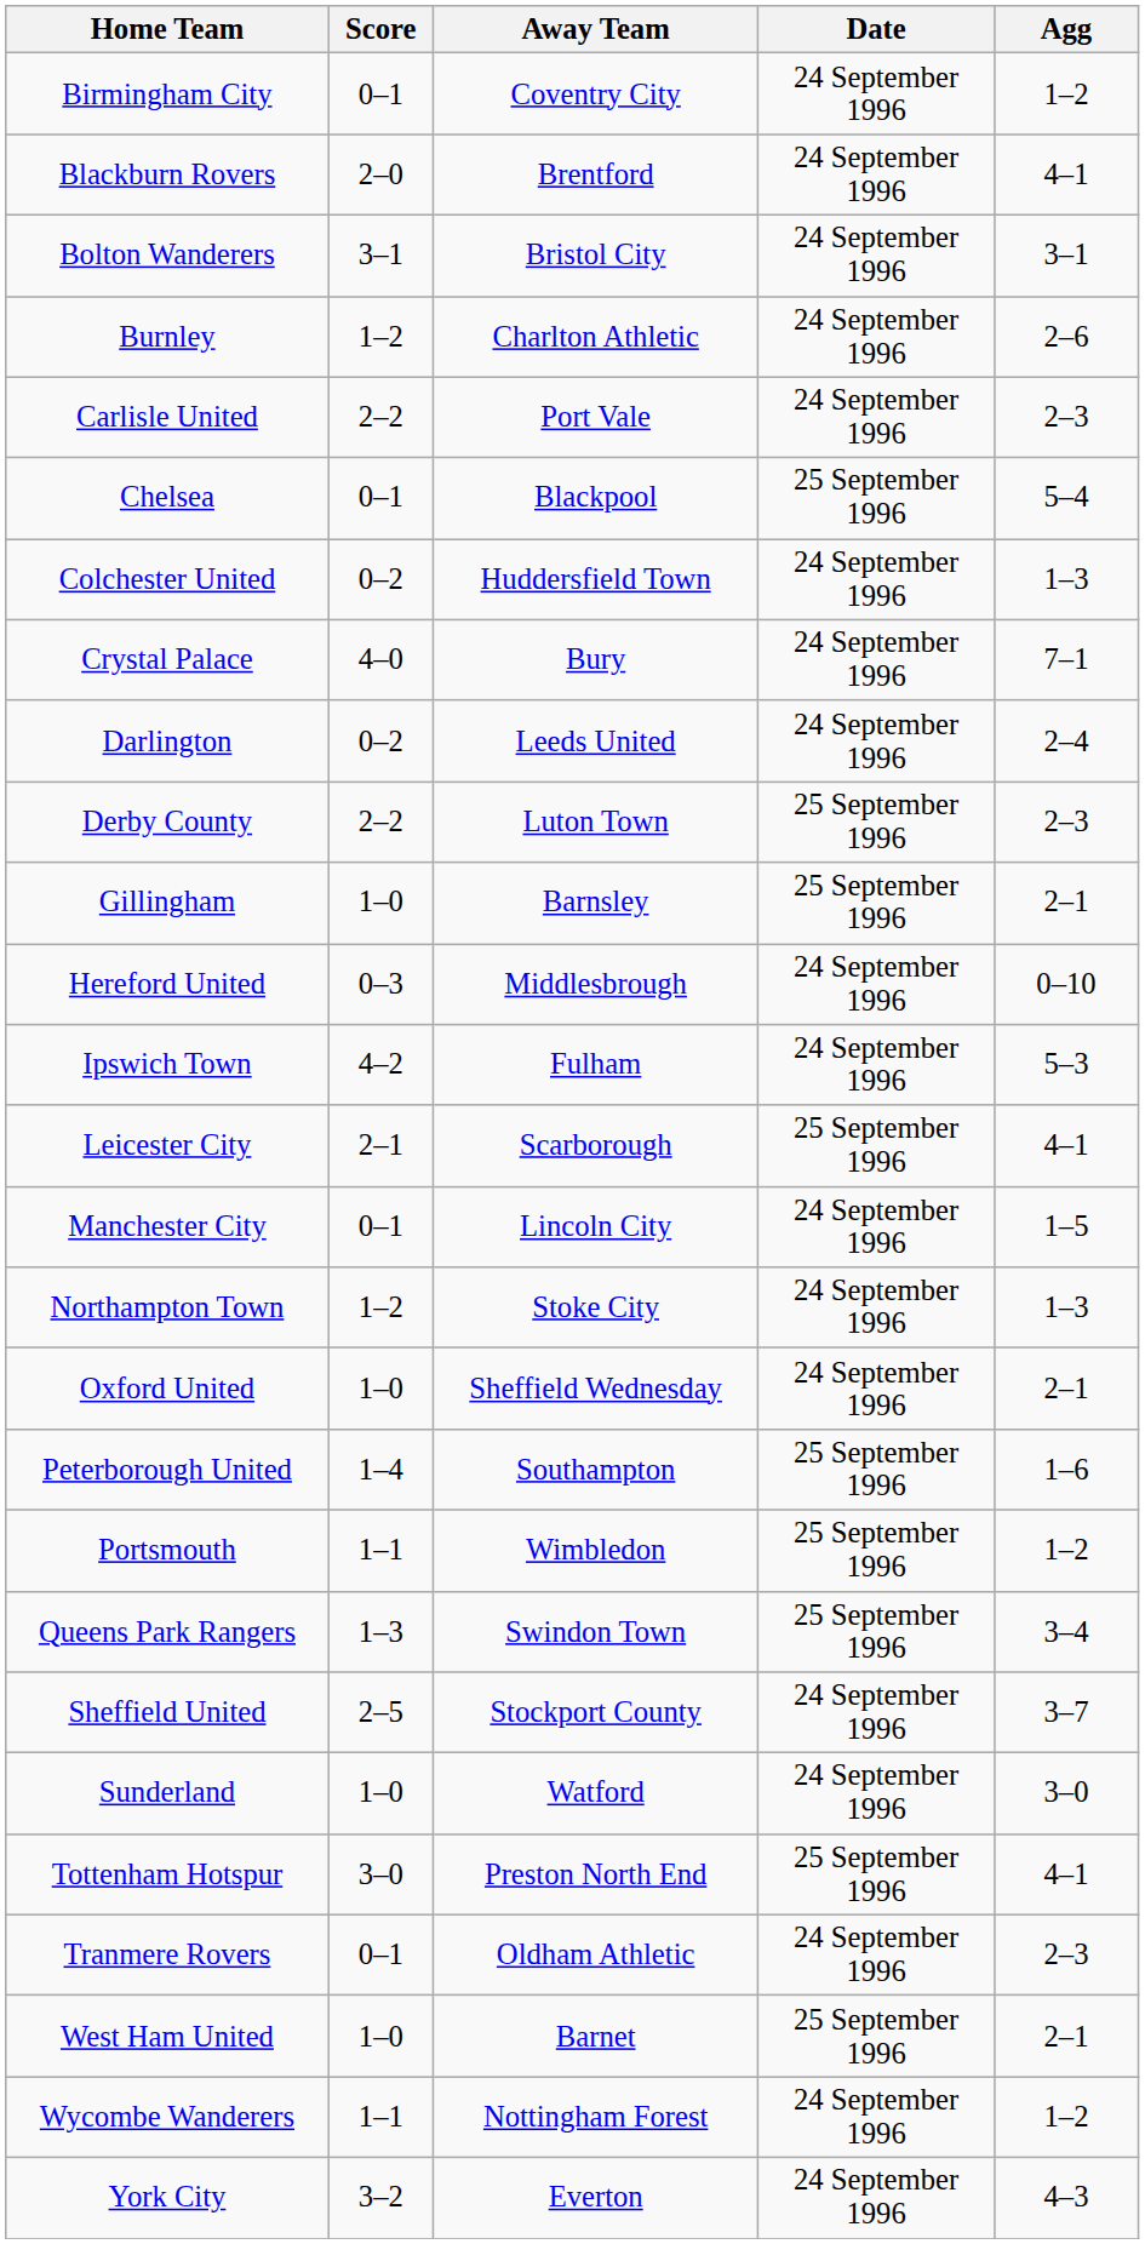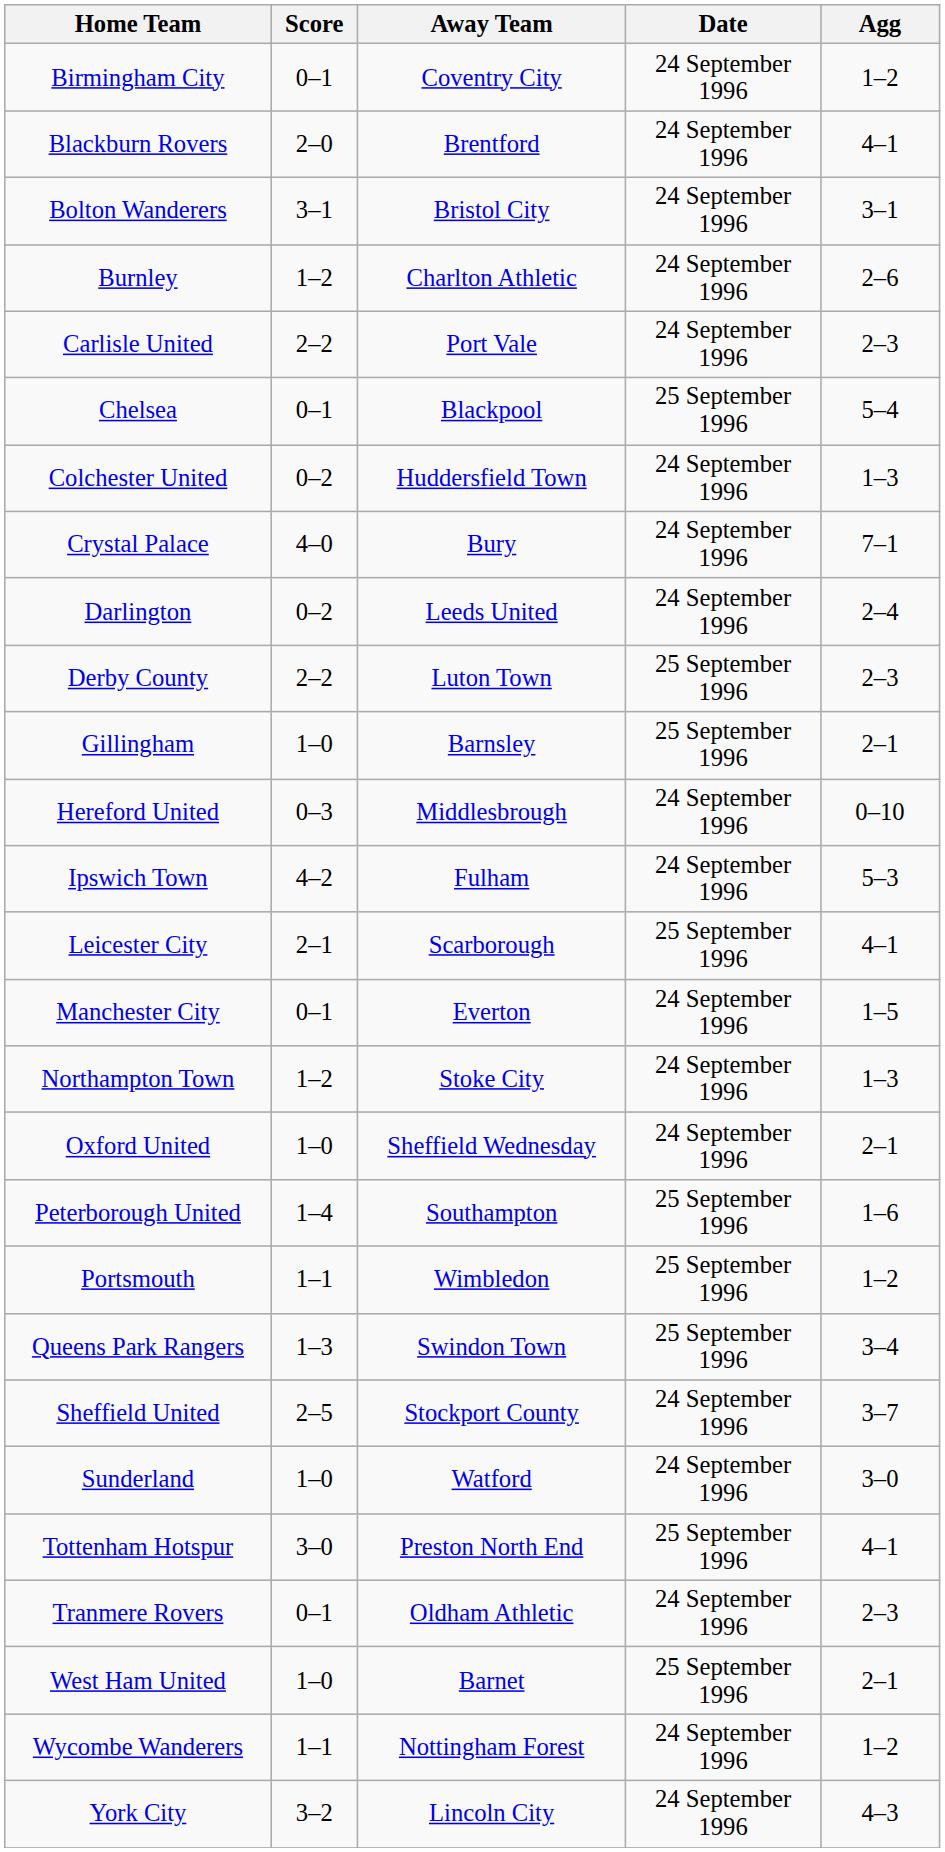Manchester City | Away Team: Lincoln City -> Everton
York City | Away Team: Everton -> Lincoln City
